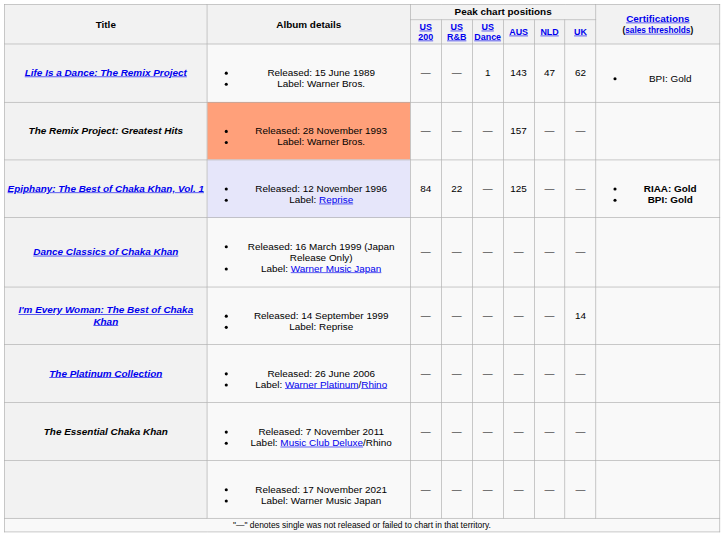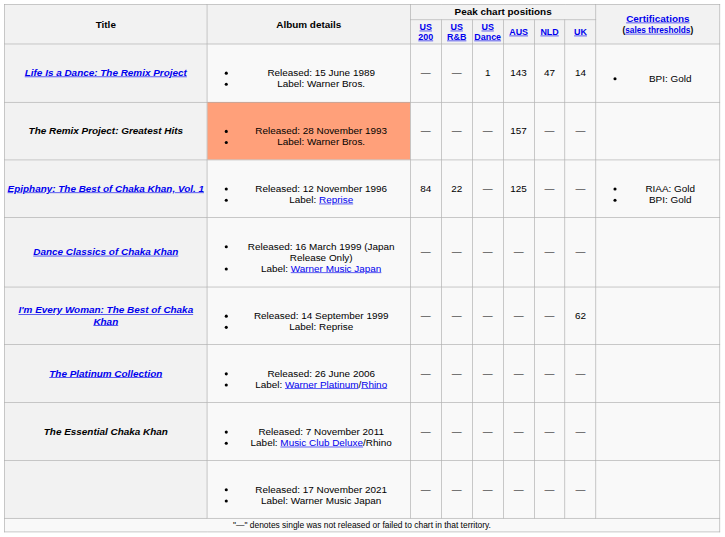Life Is a Dance: The Remix Project | Peak chart positions / UK: 62 -> 14
Epiphany: The Best of Chaka Khan, Vol. 1 | Album details: lavender background -> no background
Epiphany: The Best of Chaka Khan, Vol. 1 | Certifications (sales thresholds): bold -> normal
I'm Every Woman: The Best of Chaka Khan | Peak chart positions / UK: 14 -> 62
